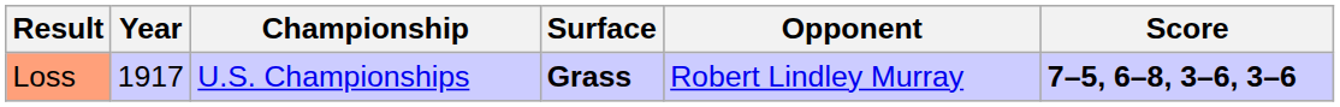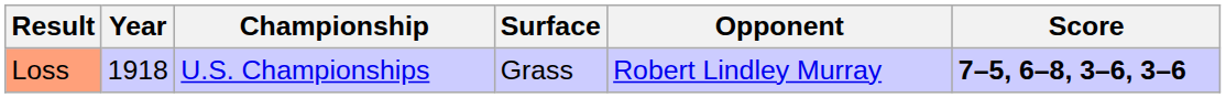Loss | Year: 1917 -> 1918
Loss | Surface: bold -> normal
